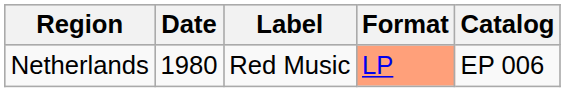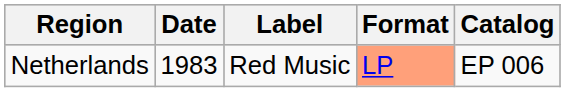Netherlands | Date: 1980 -> 1983
